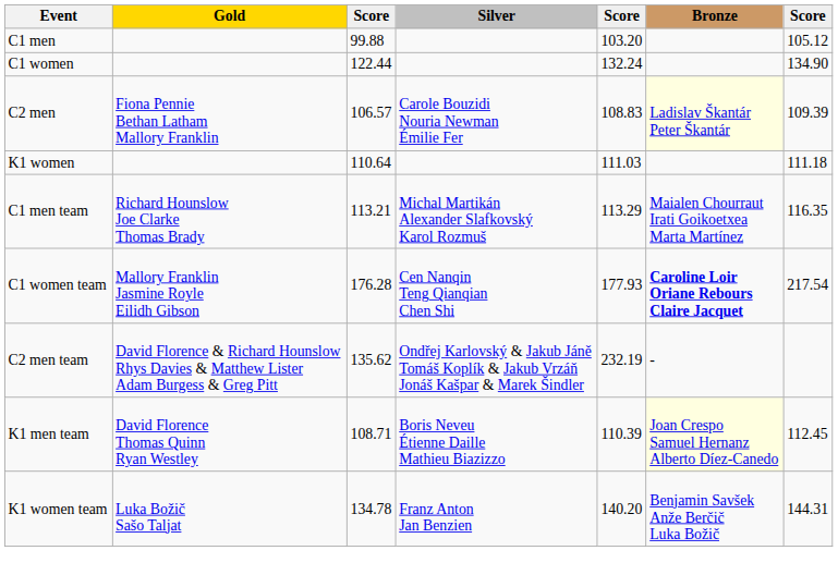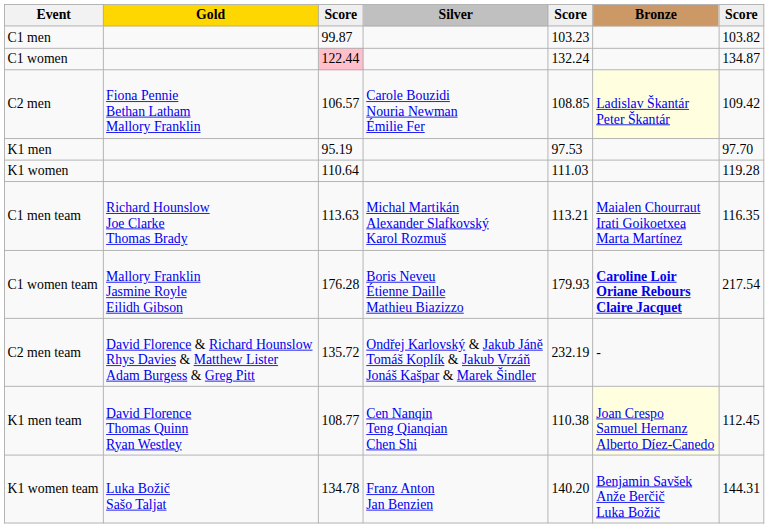C1 men | column 3: 99.88 -> 99.87
C1 men | column 5: 103.20 -> 103.23
C1 men | column 7: 105.12 -> 103.82
C1 women | column 3: no background -> pink background
C1 women | column 7: 134.90 -> 134.87
C2 men | column 5: 108.83 -> 108.85
C2 men | column 7: 109.39 -> 109.42
+ row: K1 men | 95.19 | 97.53 | 97.70
K1 women | column 7: 111.18 -> 119.28
C1 men team | column 3: 113.21 -> 113.63
C1 men team | column 5: 113.29 -> 113.21
C1 women team | Silver: Cen Nanqin Teng Qianqian Chen Shi -> Boris Neveu Étienne Daille Mathieu Biazizzo
C1 women team | column 5: 177.93 -> 179.93
C2 men team | column 3: 135.62 -> 135.72
K1 men team | column 3: 108.71 -> 108.77
K1 men team | Silver: Boris Neveu Étienne Daille Mathieu Biazizzo -> Cen Nanqin Teng Qianqian Chen Shi
K1 men team | column 5: 110.39 -> 110.38
